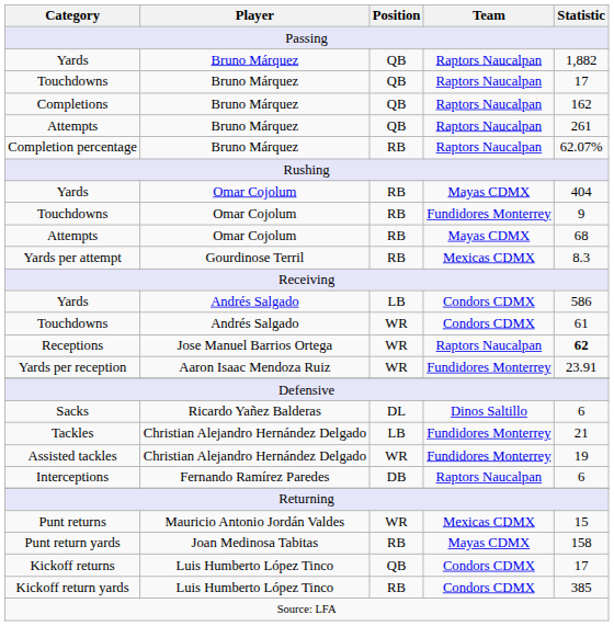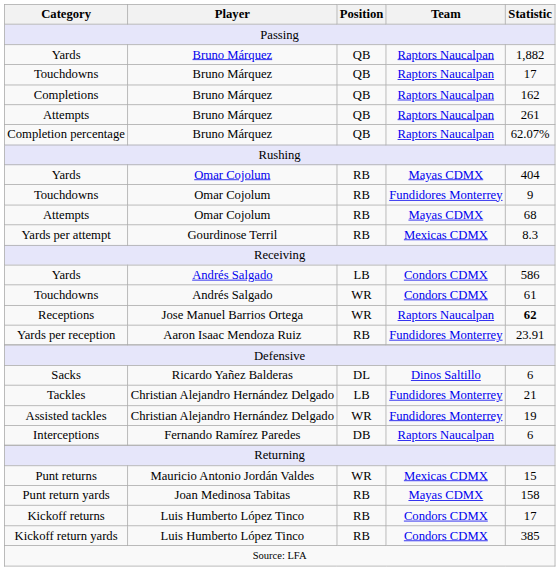Completion percentage | Position: RB -> QB
Yards per reception | Position: WR -> RB
Kickoff returns | Position: QB -> RB
